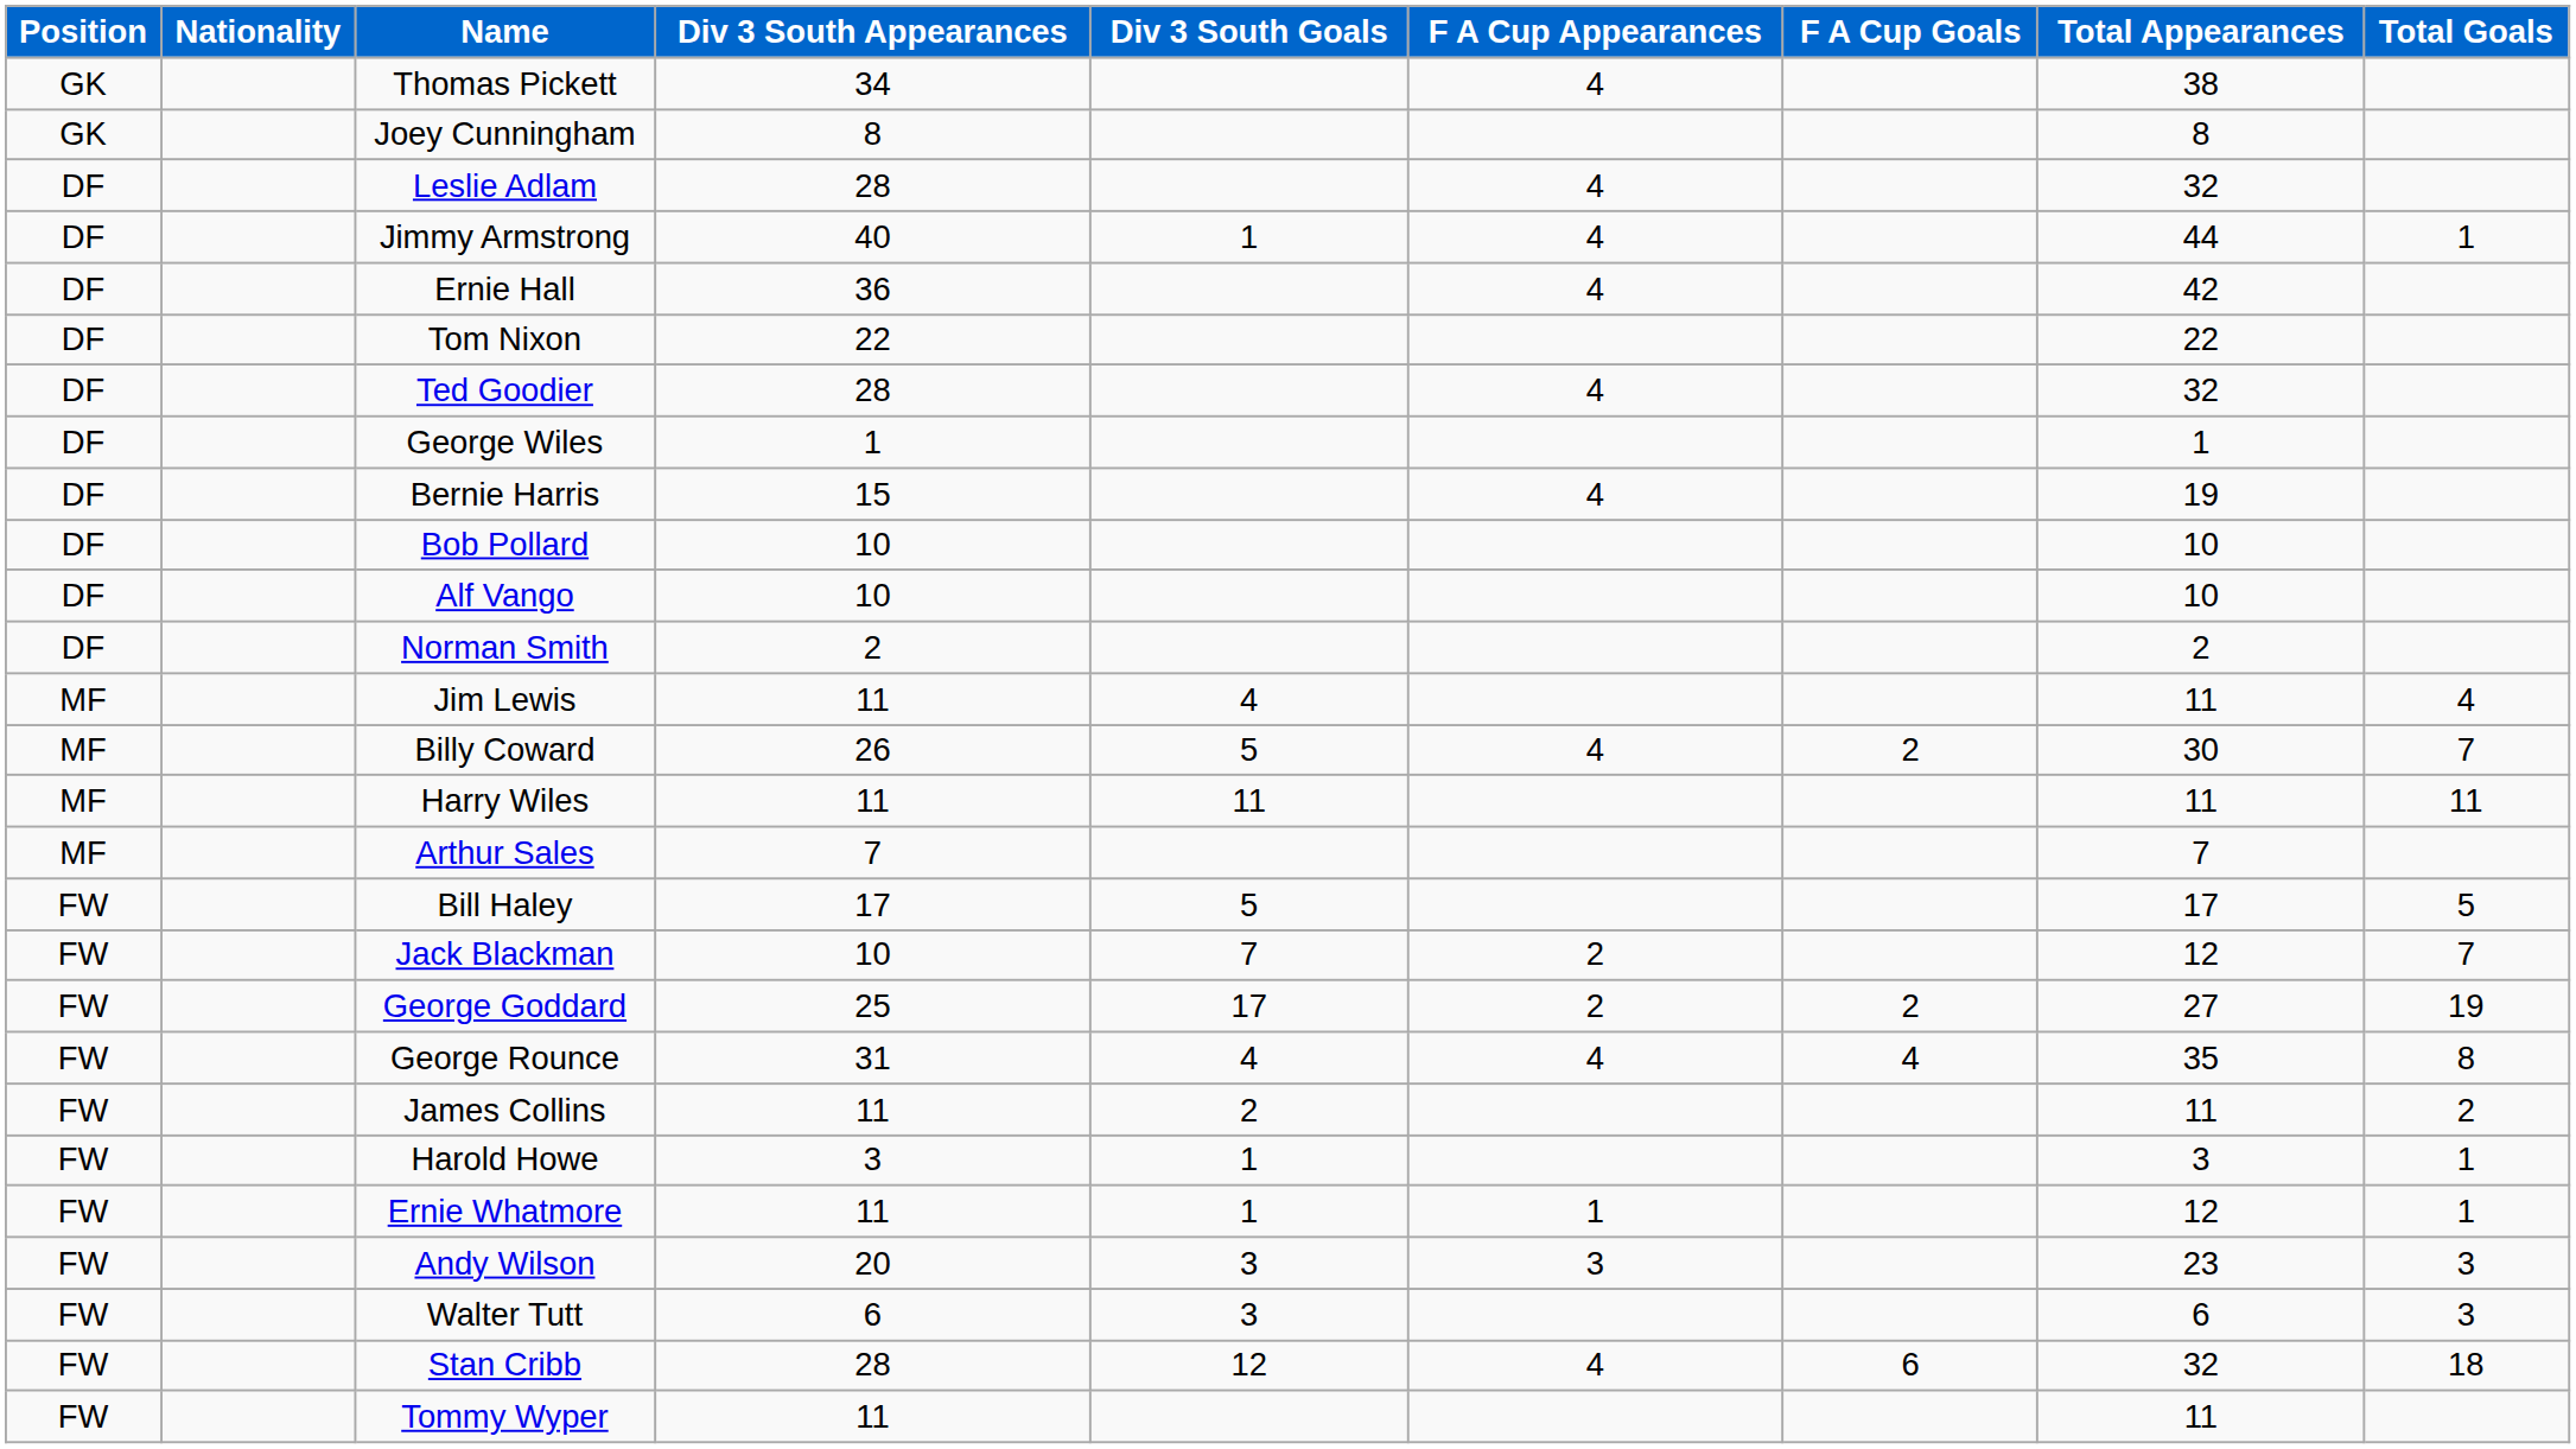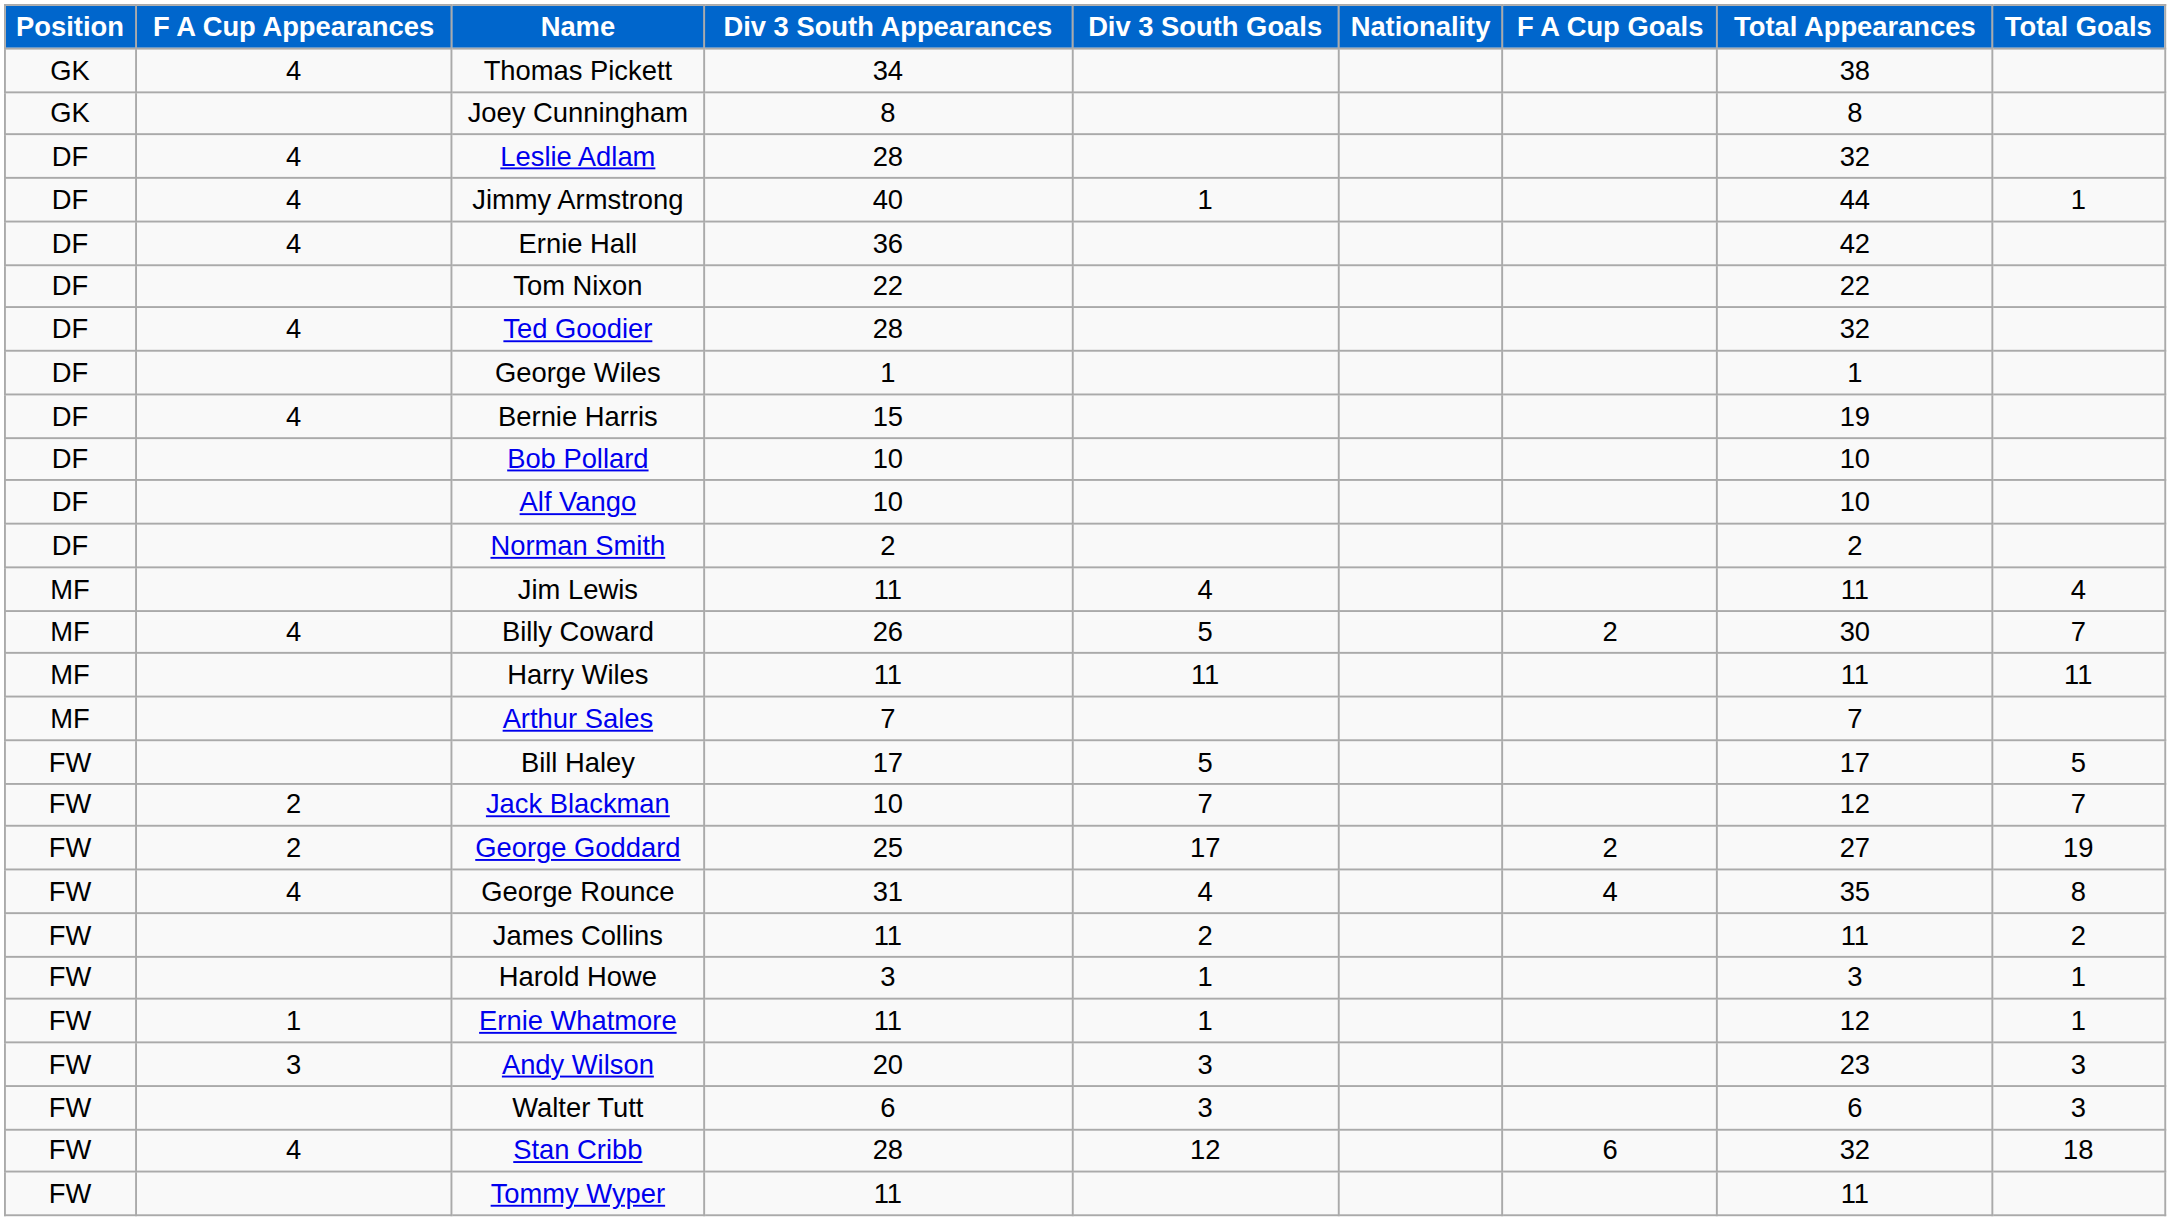columns swapped: Nationality <-> F A Cup Appearances
